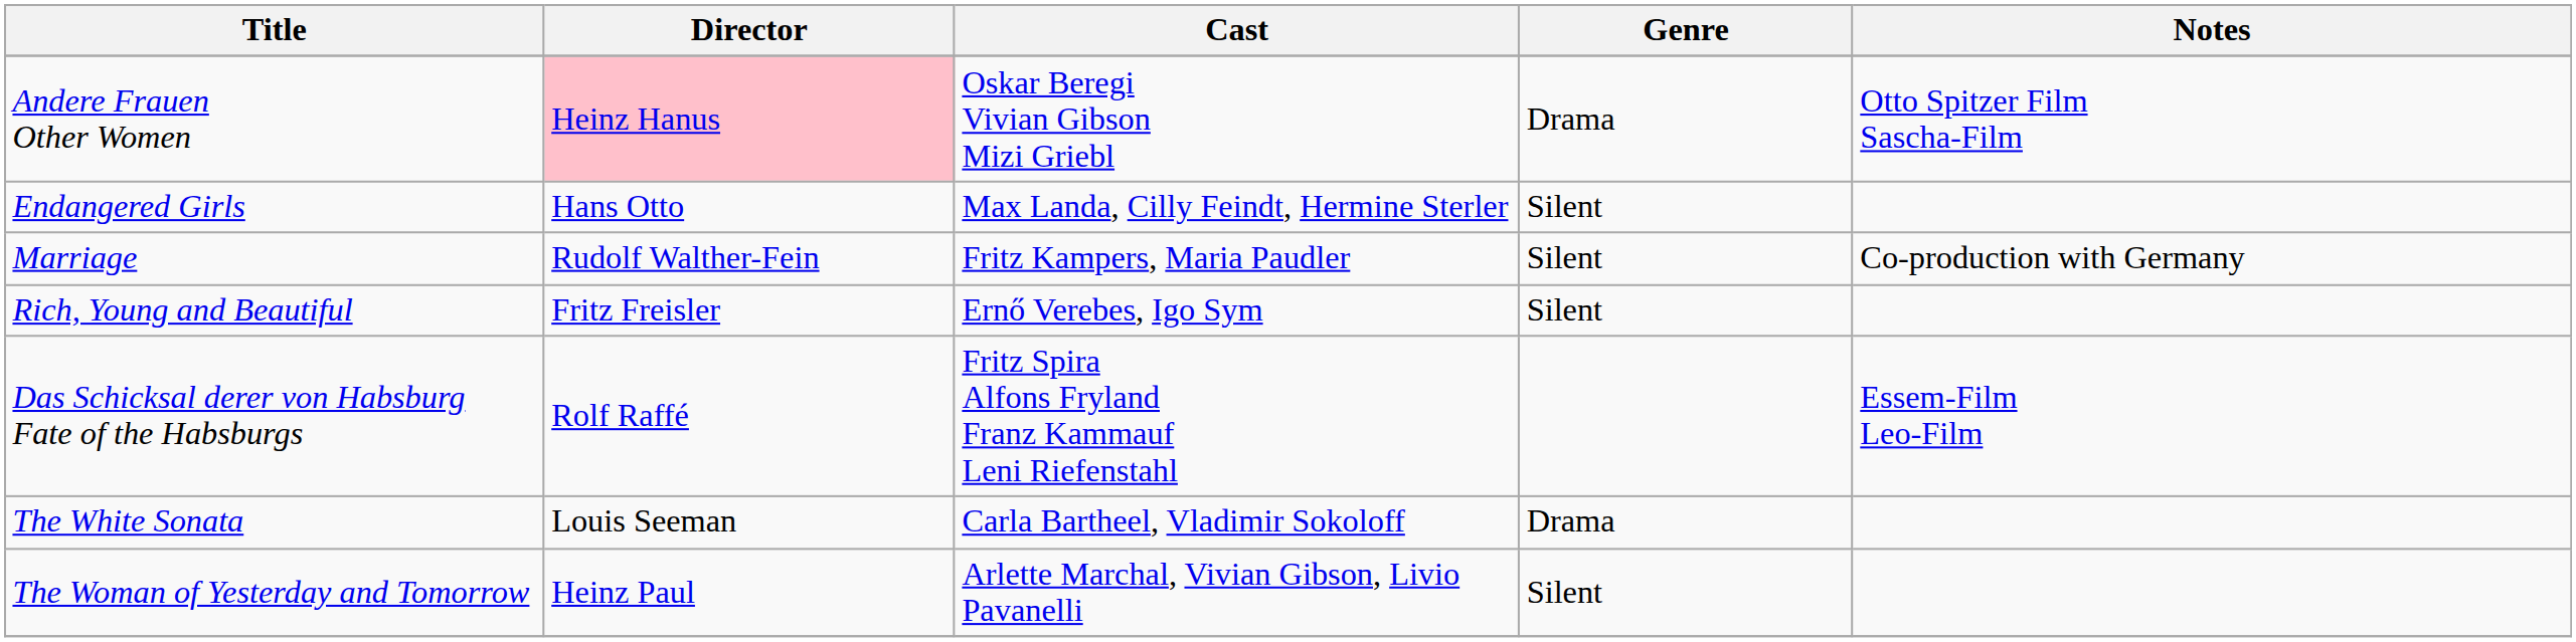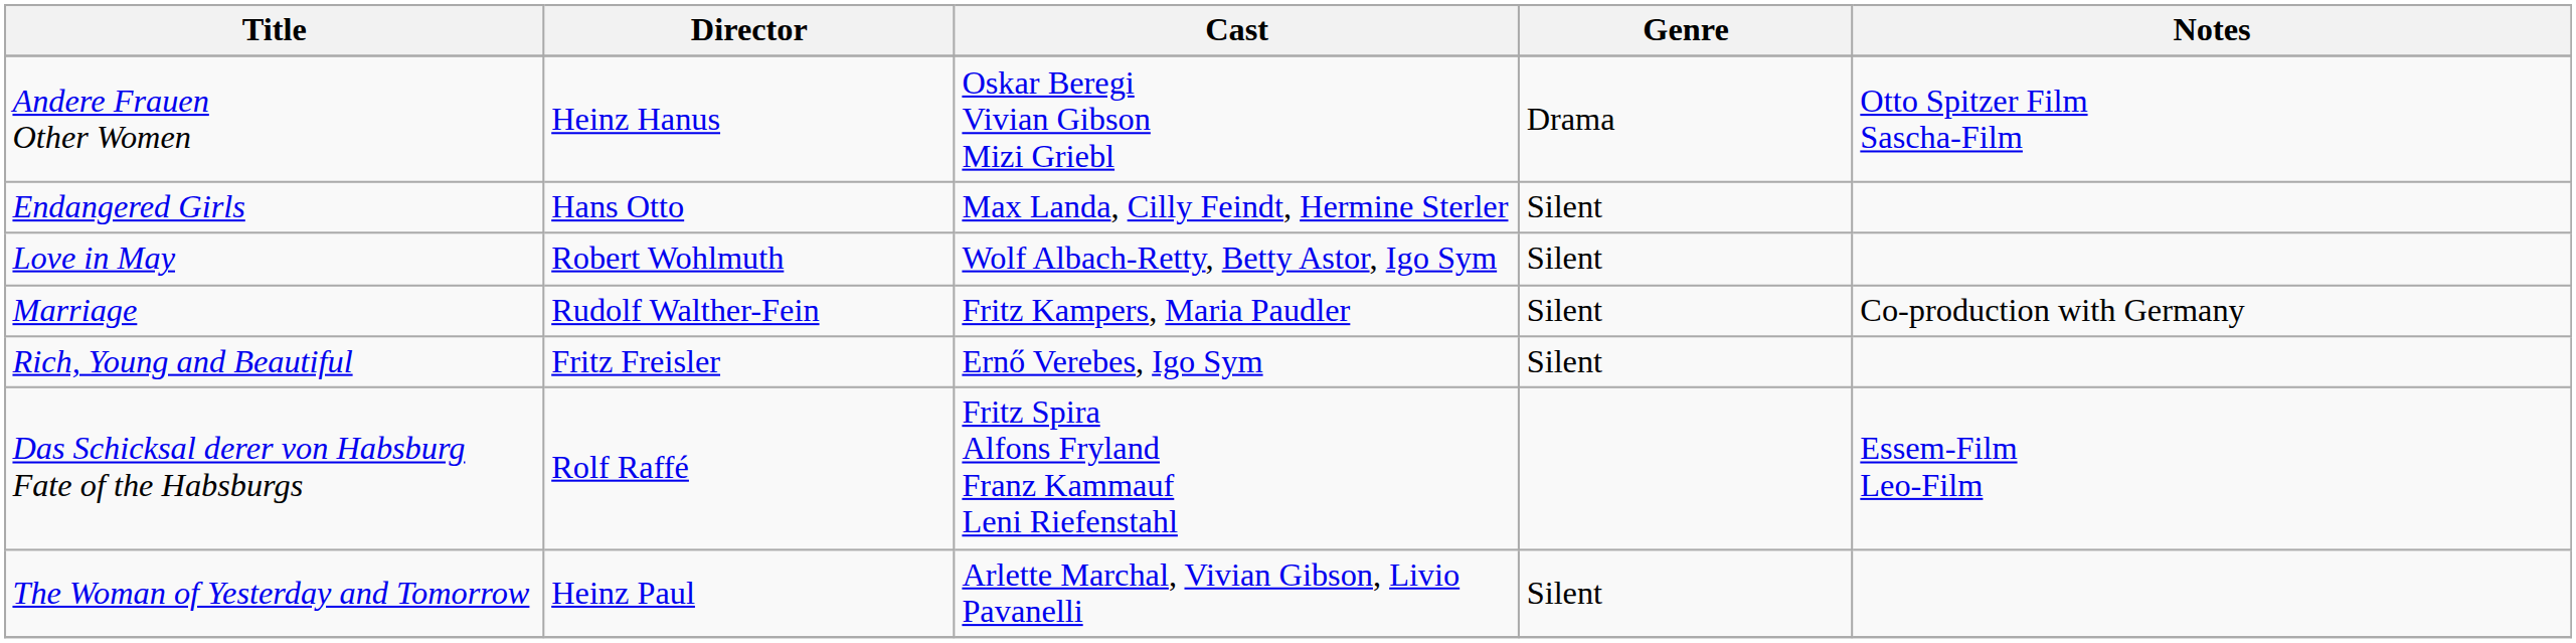Andere Frauen Other Women | Director: pink background -> no background
+ row: Love in May | Robert Wohlmuth | Wolf Albach-Retty, Betty Astor, Igo Sym | Silent
- row: The White Sonata | Louis Seeman | Carla Bartheel, Vladimir Sokoloff | Drama
